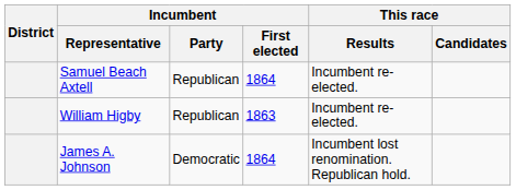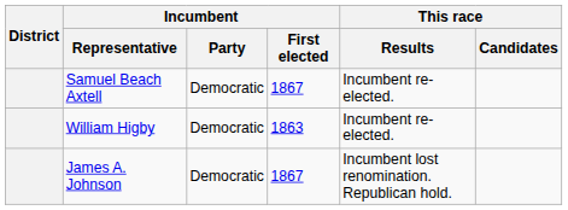Samuel Beach Axtell | Incumbent / Party: Republican -> Democratic
Samuel Beach Axtell | Incumbent / First elected: 1864 -> 1867
William Higby | Incumbent / Party: Republican -> Democratic
James A. Johnson | Incumbent / First elected: 1864 -> 1867
